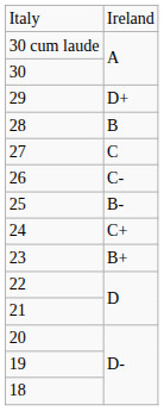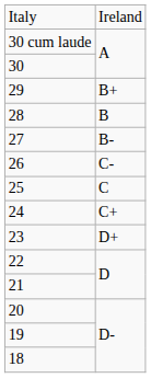29 | column 2: D+ -> B+
27 | column 2: C -> B-
25 | column 2: B- -> C
23 | column 2: B+ -> D+
